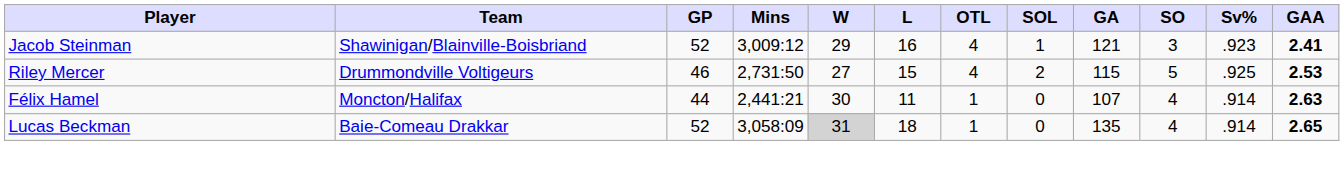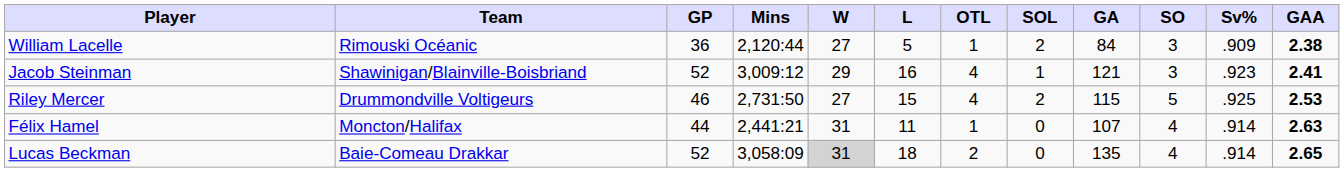+ row: William Lacelle | Rimouski Océanic | 36 | 2,120:44 | 27 | 5 | 1 | 2 | 84 | 3 | .909 | 2.38
Félix Hamel | W: 30 -> 31
Lucas Beckman | OTL: 1 -> 2
